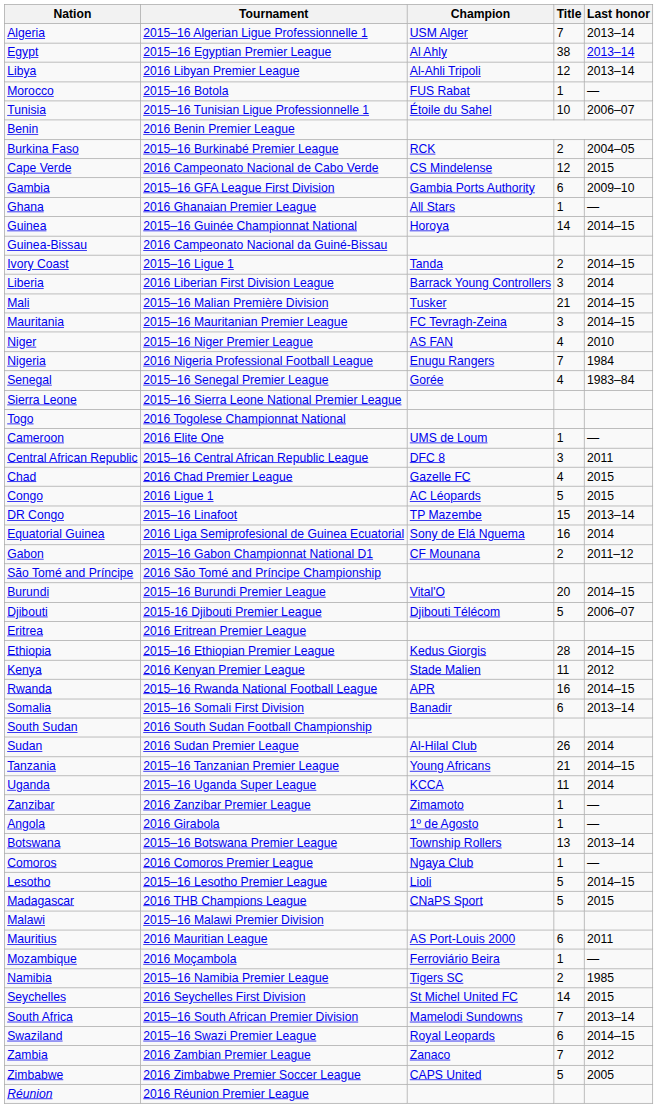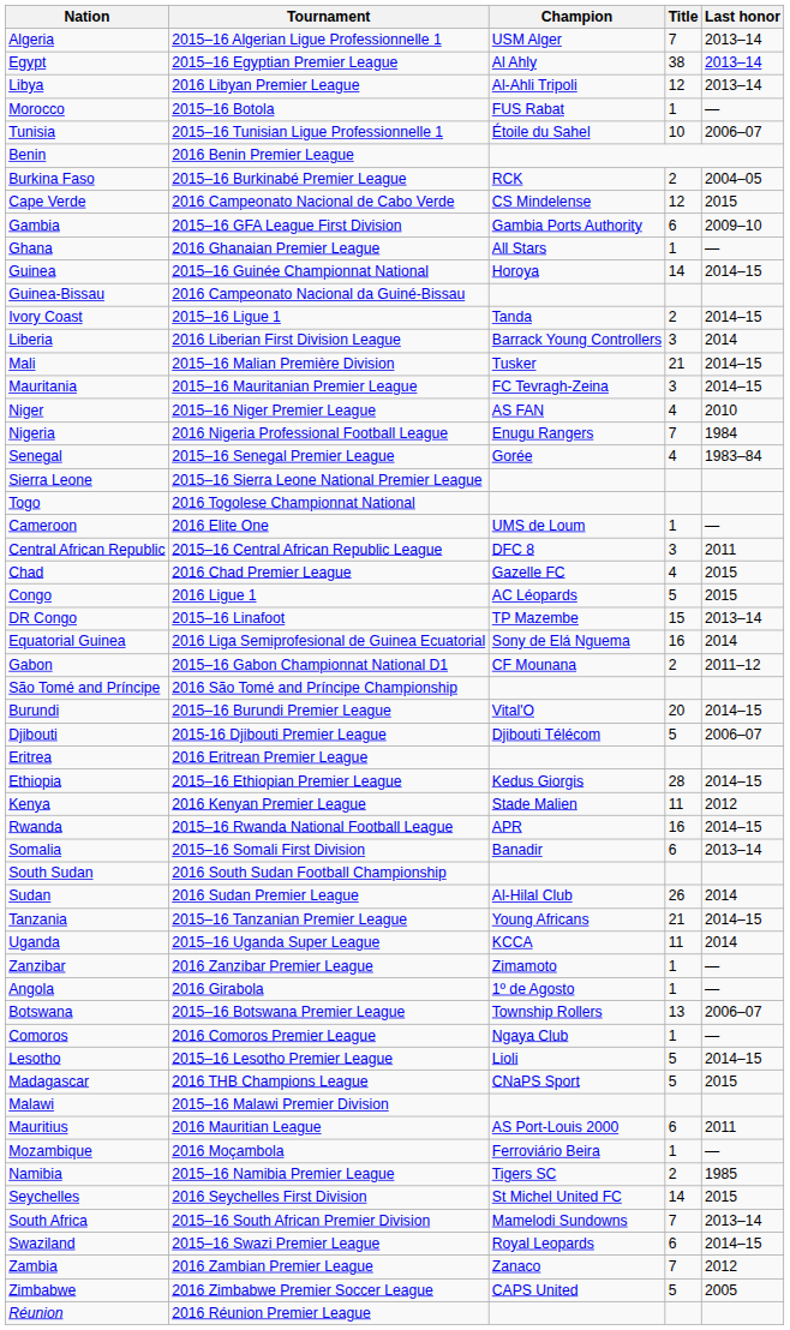Botswana | Last honor: 2013–14 -> 2006–07
